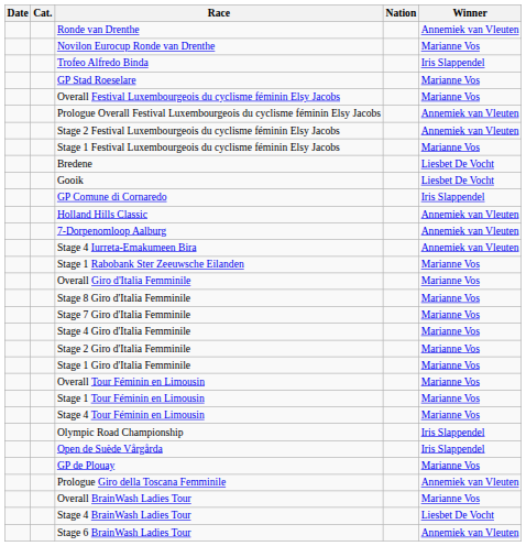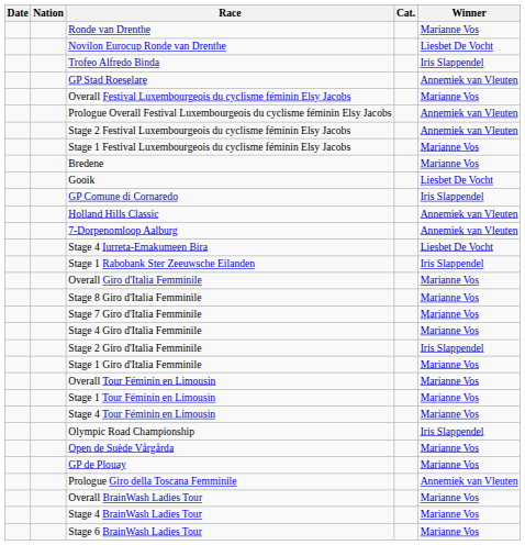columns swapped: Nation <-> Cat.
Ronde van Drenthe | Winner: Annemiek van Vleuten -> Marianne Vos
Novilon Eurocup Ronde van Drenthe | Winner: Marianne Vos -> Liesbet De Vocht
GP Stad Roeselare | Winner: Marianne Vos -> Annemiek van Vleuten
Bredene | Winner: Liesbet De Vocht -> Marianne Vos
Stage 4 Iurreta-Emakumeen Bira | Winner: Annemiek van Vleuten -> Liesbet De Vocht
Stage 1 Rabobank Ster Zeeuwsche Eilanden | Winner: Marianne Vos -> Iris Slappendel
Stage 2 Giro d'Italia Femminile | Winner: Marianne Vos -> Iris Slappendel
Open de Suède Vårgårda | Winner: Iris Slappendel -> Marianne Vos
Stage 4 BrainWash Ladies Tour | Winner: Liesbet De Vocht -> Marianne Vos
Stage 6 BrainWash Ladies Tour | Winner: Annemiek van Vleuten -> Marianne Vos
